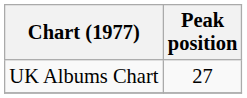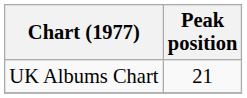UK Albums Chart | Peak position: 27 -> 21
